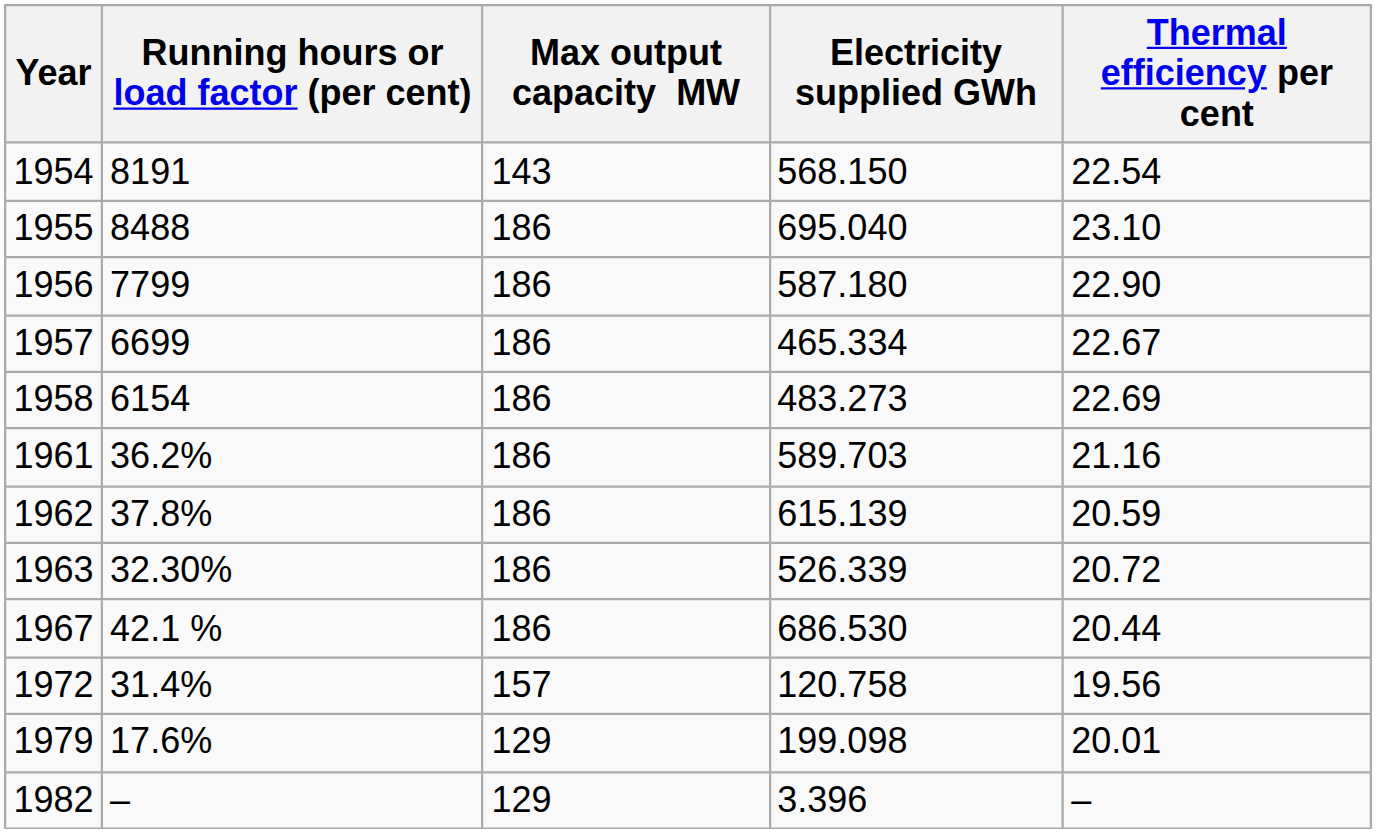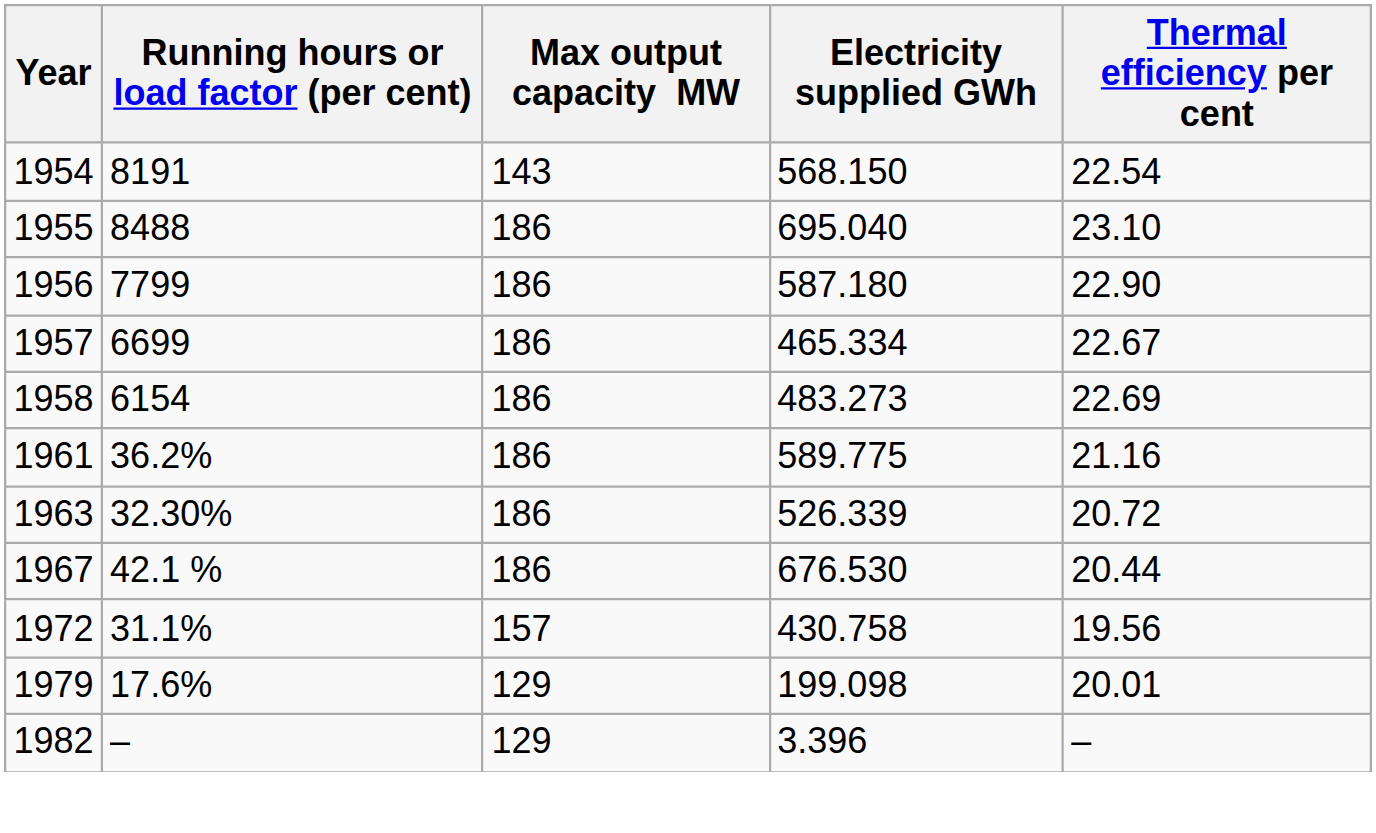1961 | Electricity supplied GWh: 589.703 -> 589.775
- row: 1962 | 37.8% | 186 | 615.139 | 20.59
1967 | Electricity supplied GWh: 686.530 -> 676.530
1972 | Running hours or load factor (per cent): 31.4% -> 31.1%
1972 | Electricity supplied GWh: 120.758 -> 430.758
